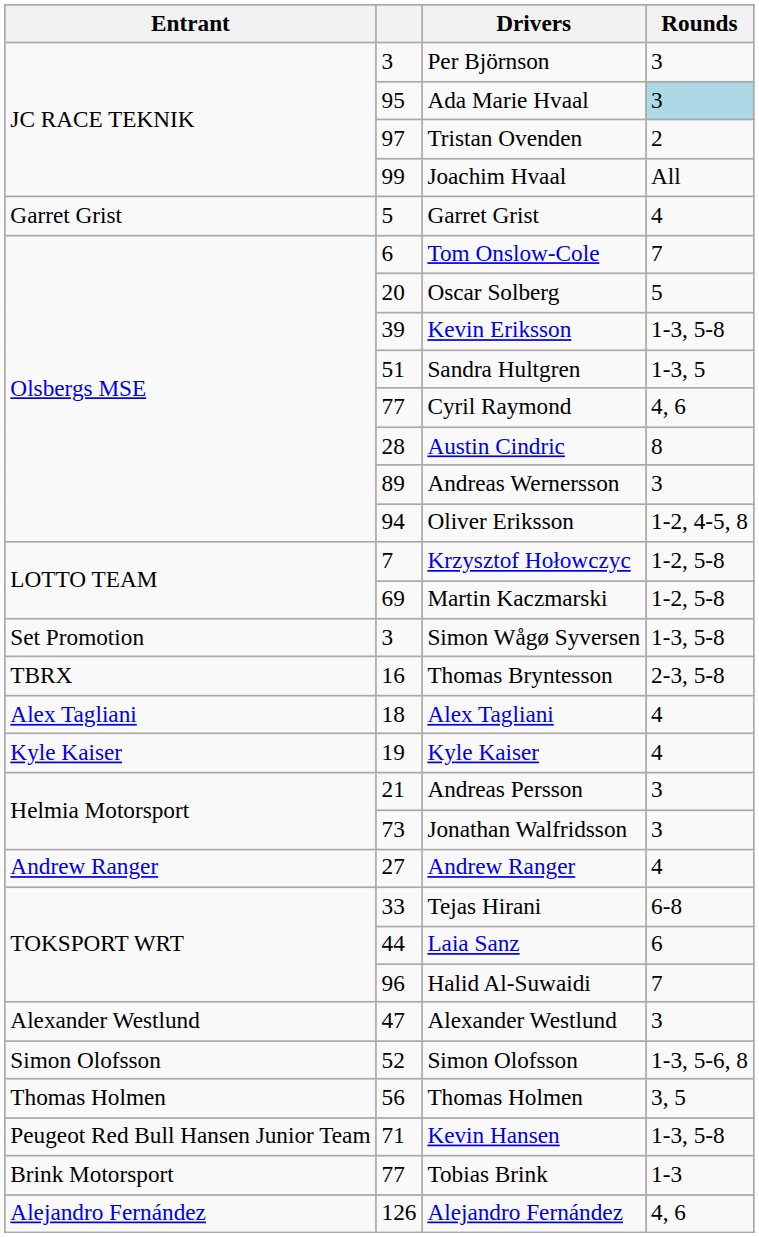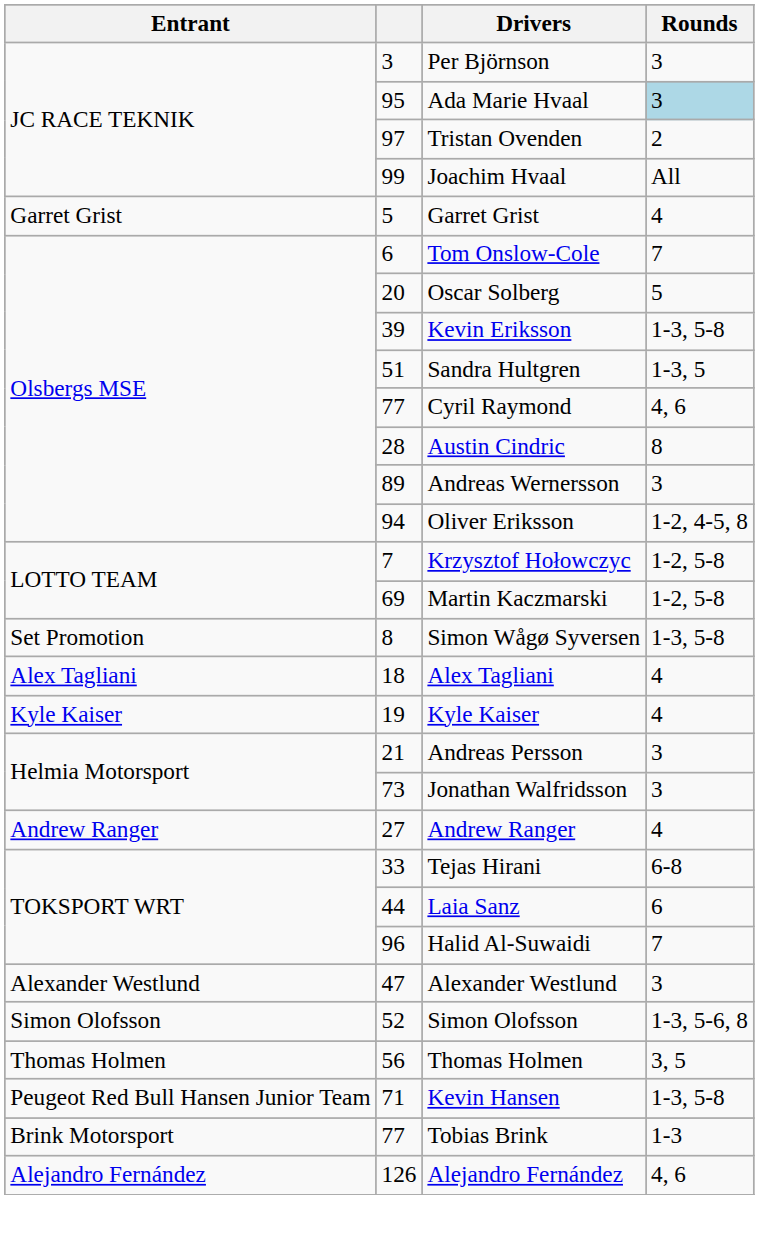Simon Wågø Syversen | column 2: 3 -> 8
- row: TBRX | 16 | Thomas Bryntesson | 2-3, 5-8
